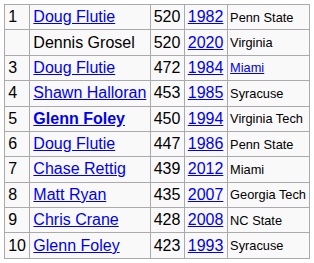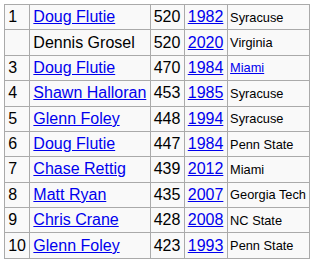1 | column 5: Penn State -> Syracuse
3 | column 3: 472 -> 470
5 | column 2: bold -> normal
5 | column 3: 450 -> 448
5 | column 5: Virginia Tech -> Syracuse
6 | column 4: 1986 -> 1984
10 | column 5: Syracuse -> Penn State
